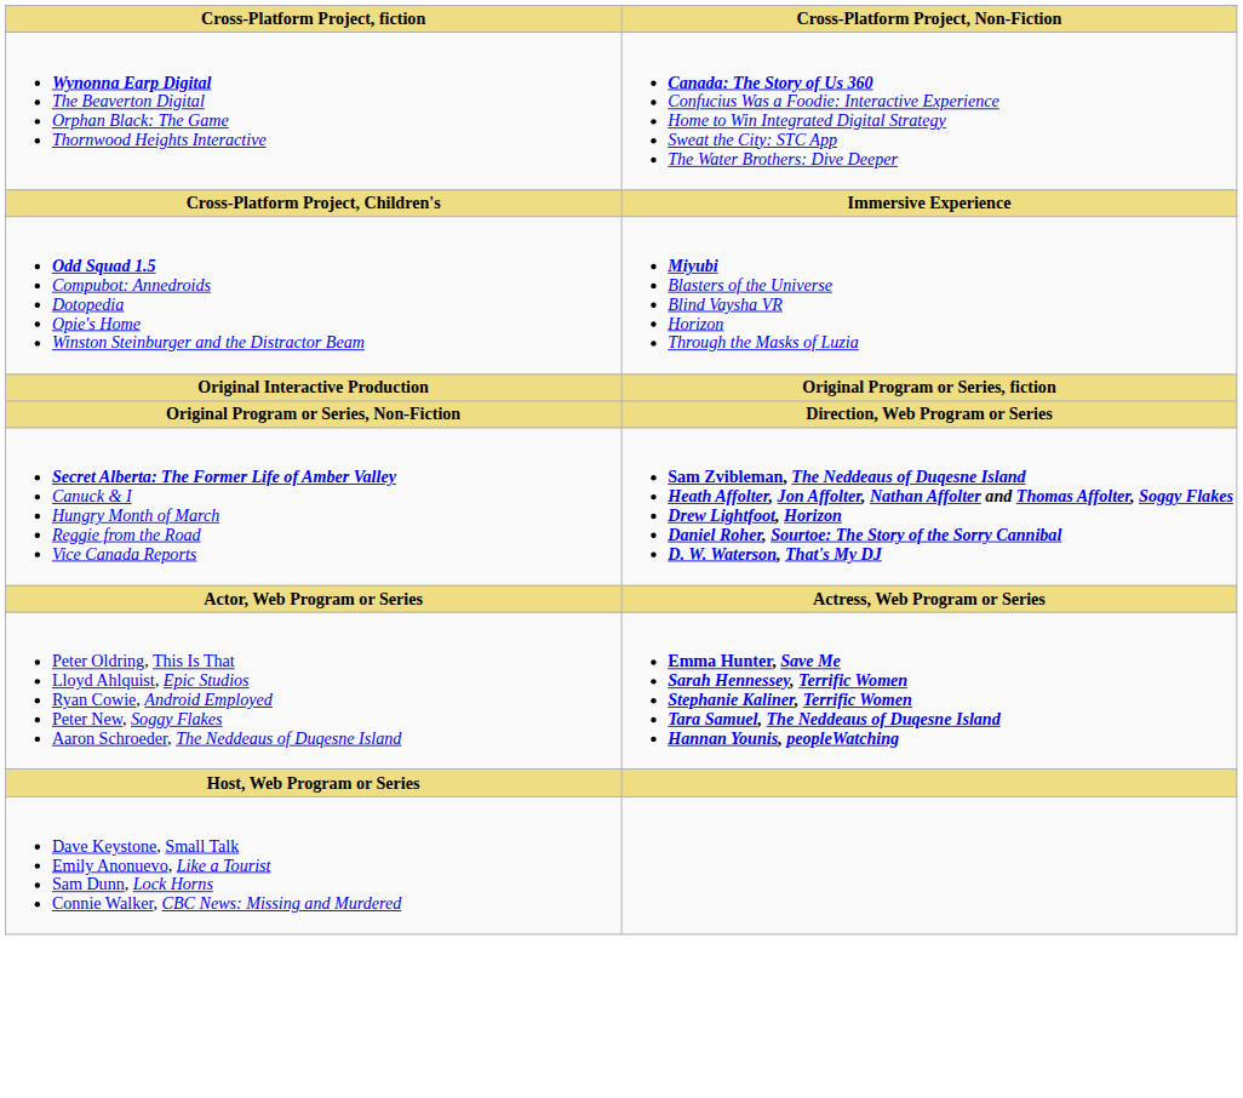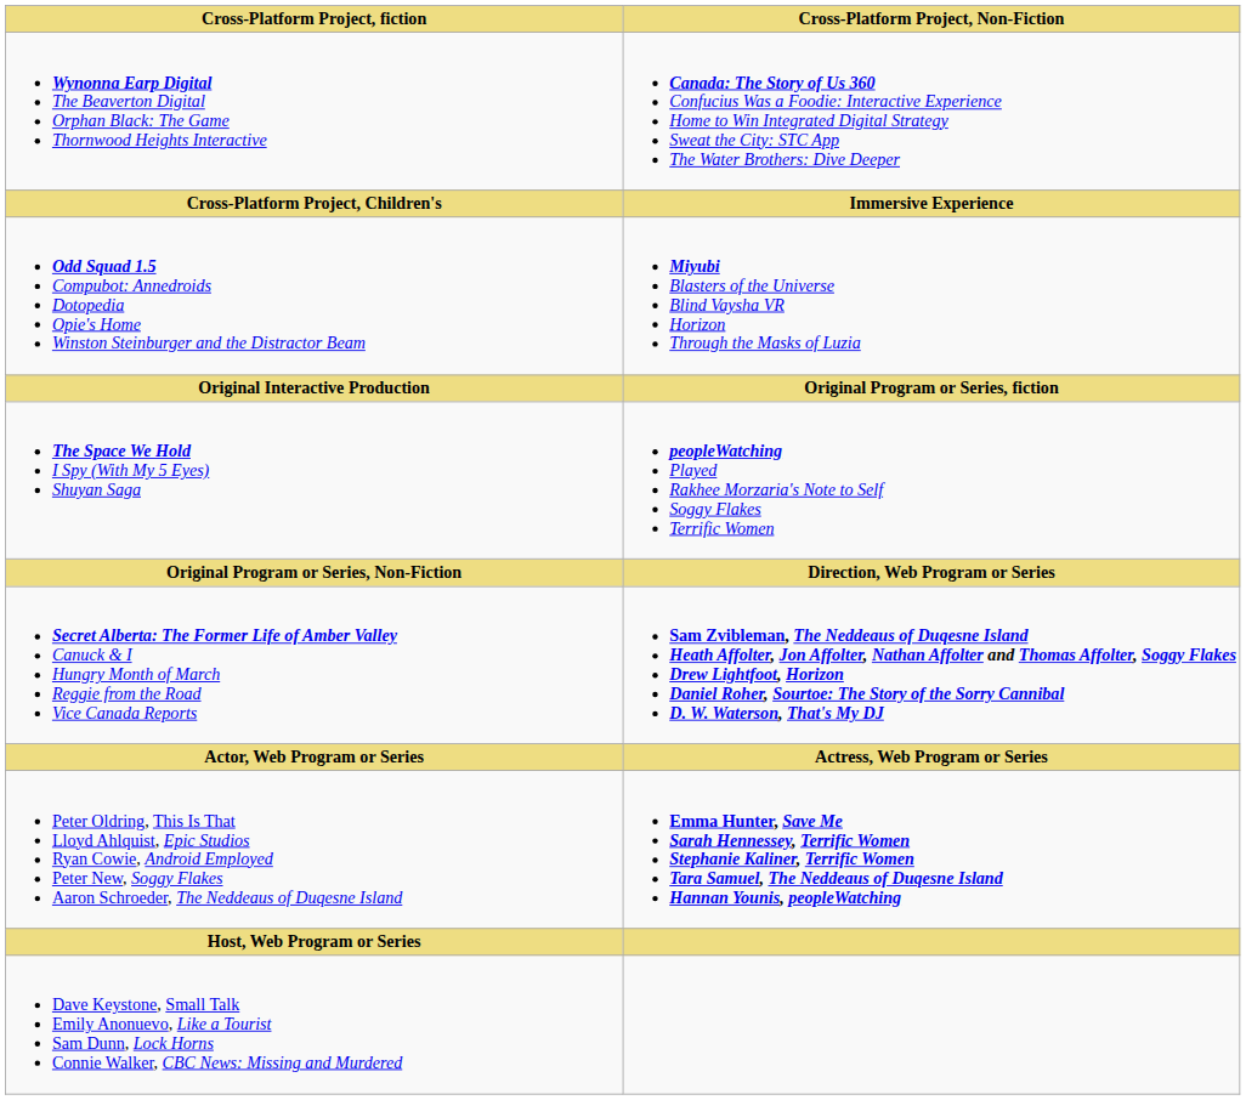+ row: The Space We Hold I Spy (With My 5 Eyes) Shuyan Saga | peopleWatching Played Rakhee Morzaria's Note to Self Soggy Flakes Terrific Women
